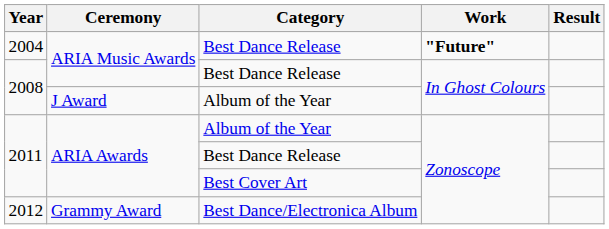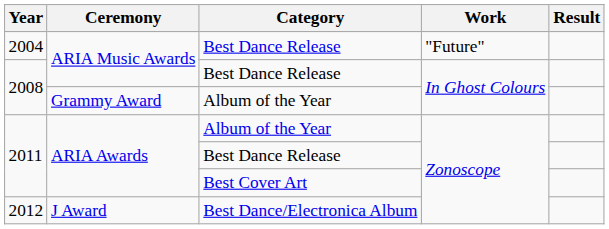2004 | Work: bold -> normal
2008 / Album of the Year | Ceremony: J Award -> Grammy Award
2012 | Ceremony: Grammy Award -> J Award
